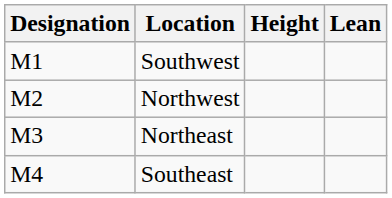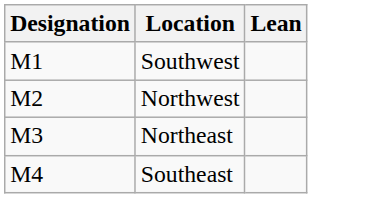- column: Height
